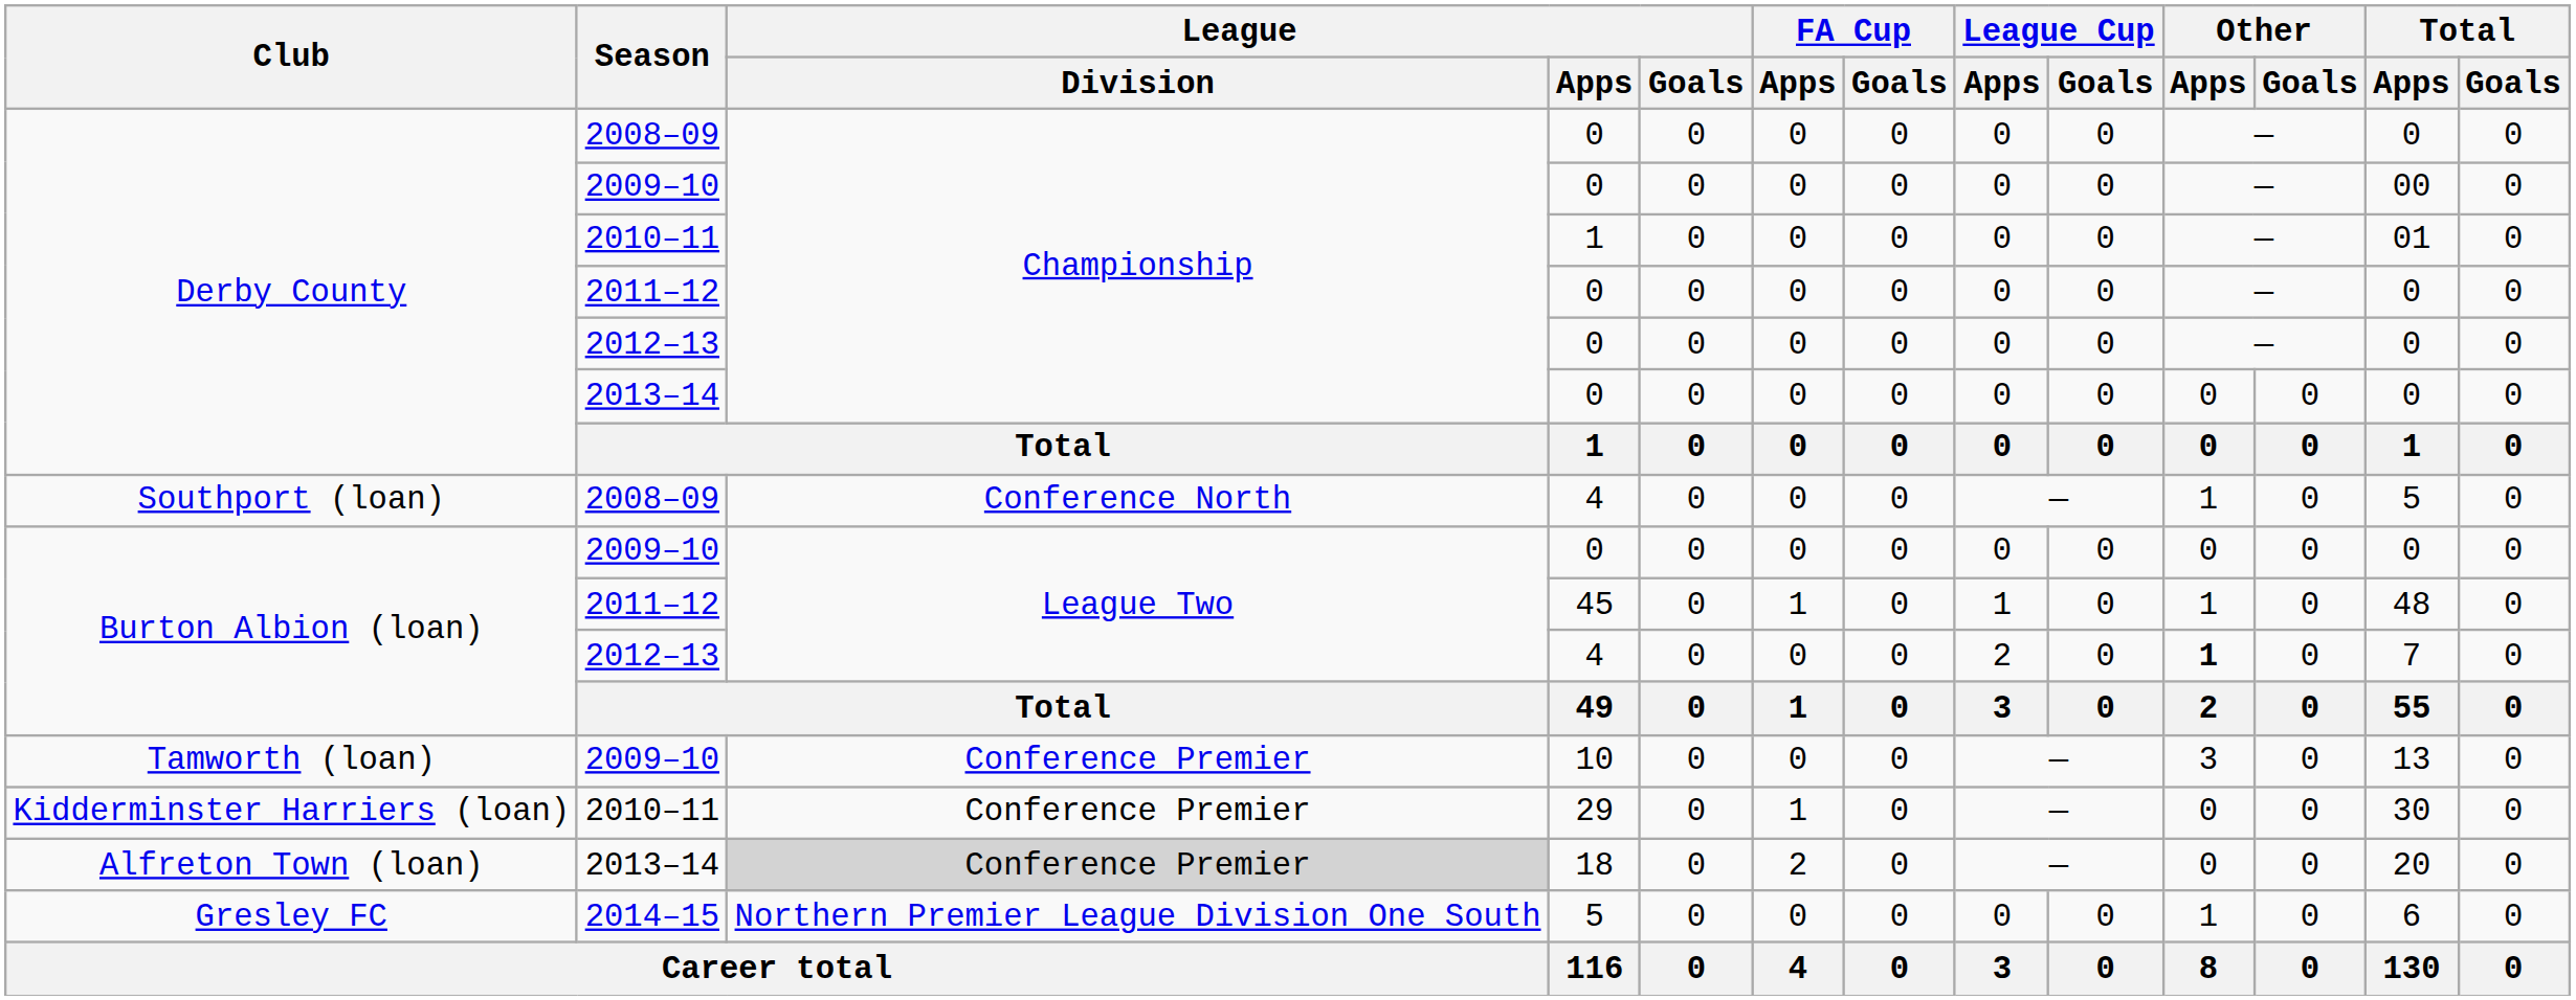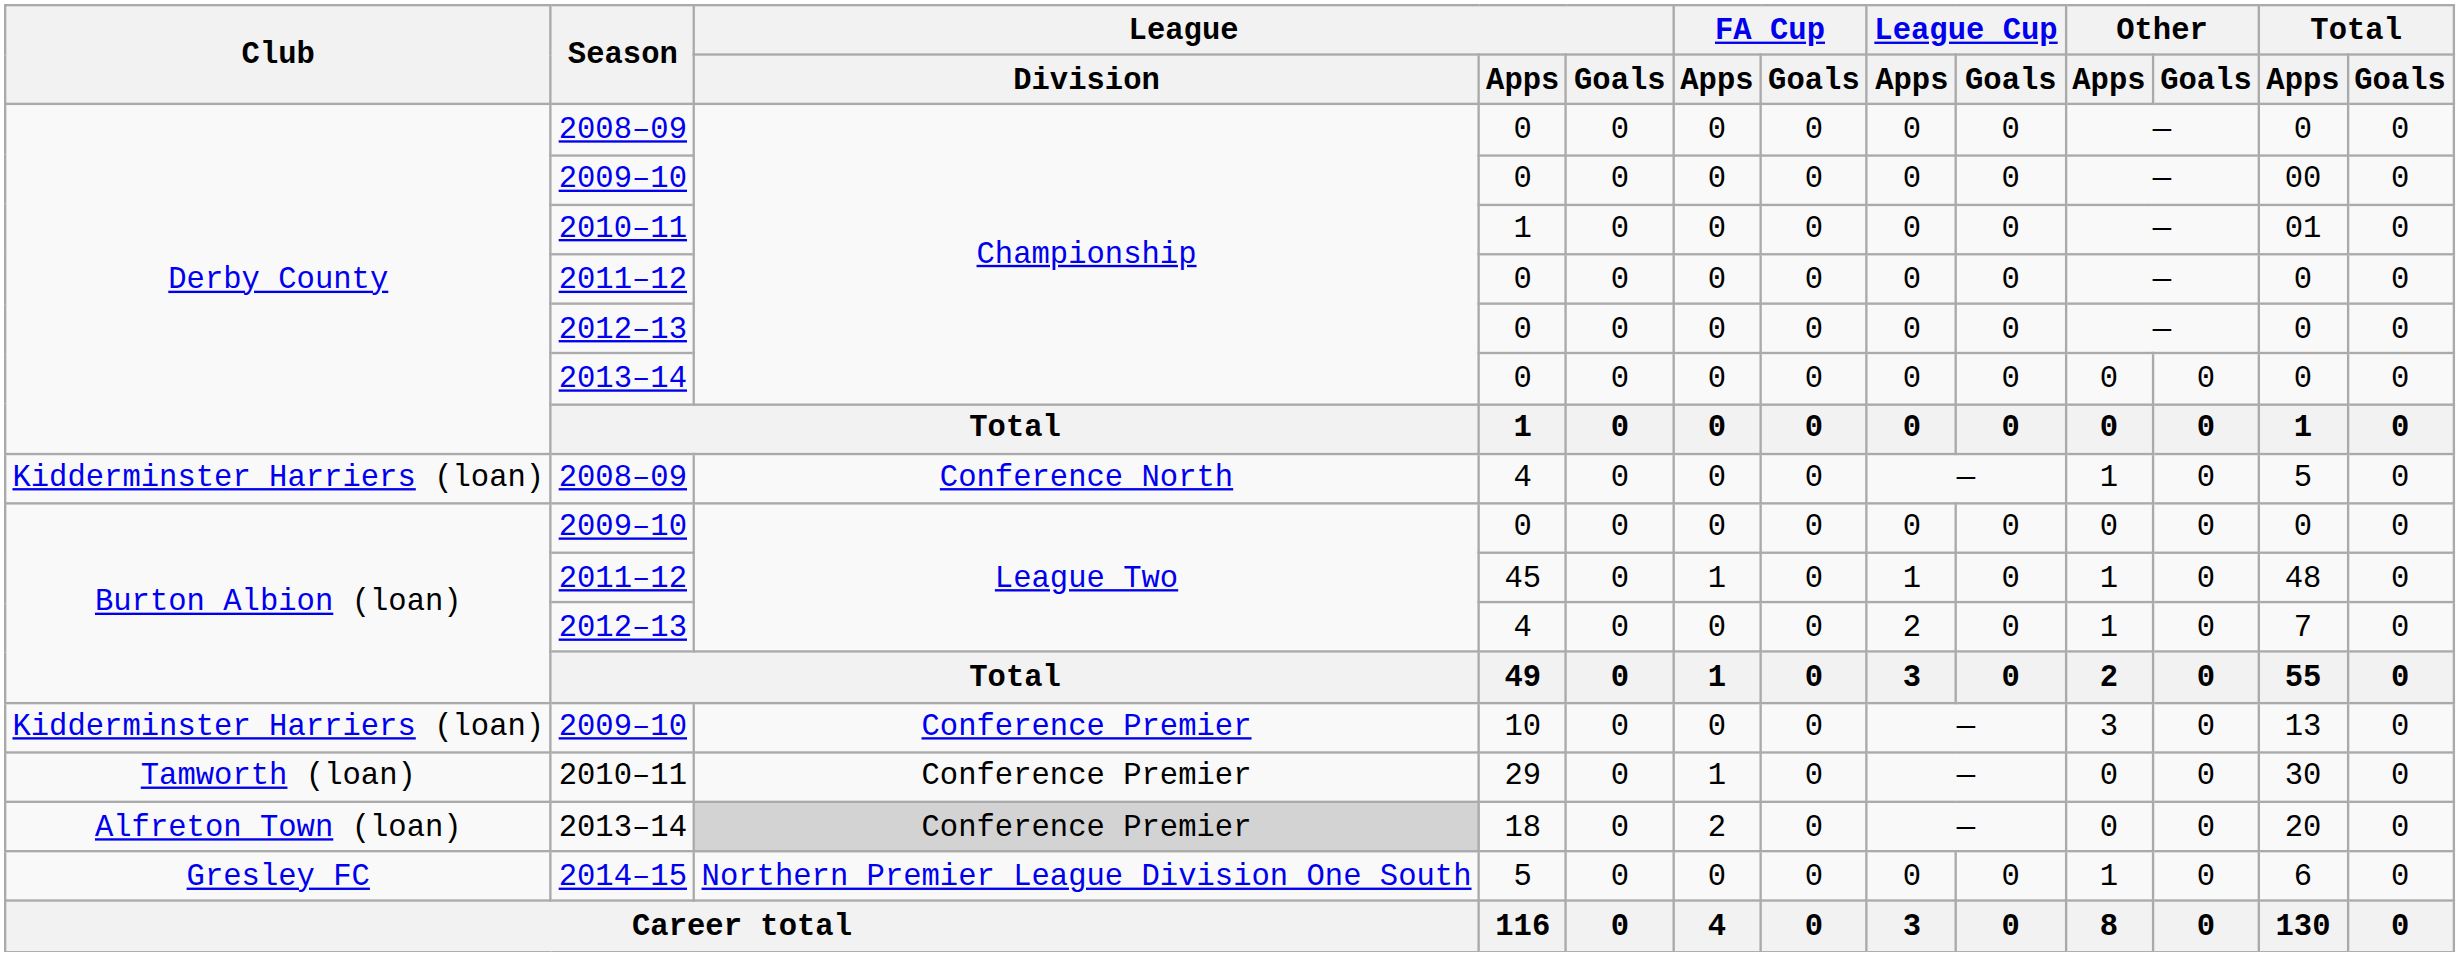2008–09 / 4 | Club: Southport (loan) -> Kidderminster Harriers (loan)
2012–13 / 4 | Other / Apps: bold -> normal
10 | Club: Tamworth (loan) -> Kidderminster Harriers (loan)
29 | Club: Kidderminster Harriers (loan) -> Tamworth (loan)
